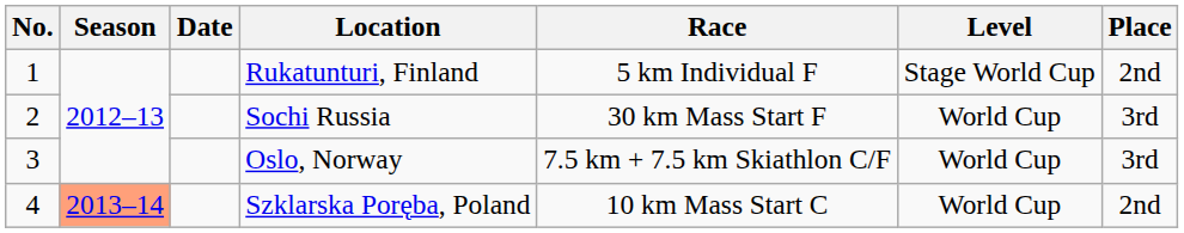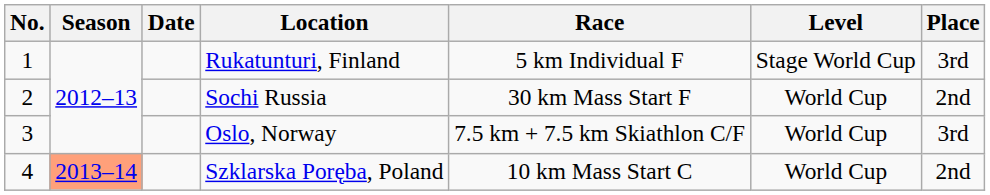Rukatunturi, Finland | Place: 2nd -> 3rd
Sochi Russia | Place: 3rd -> 2nd
